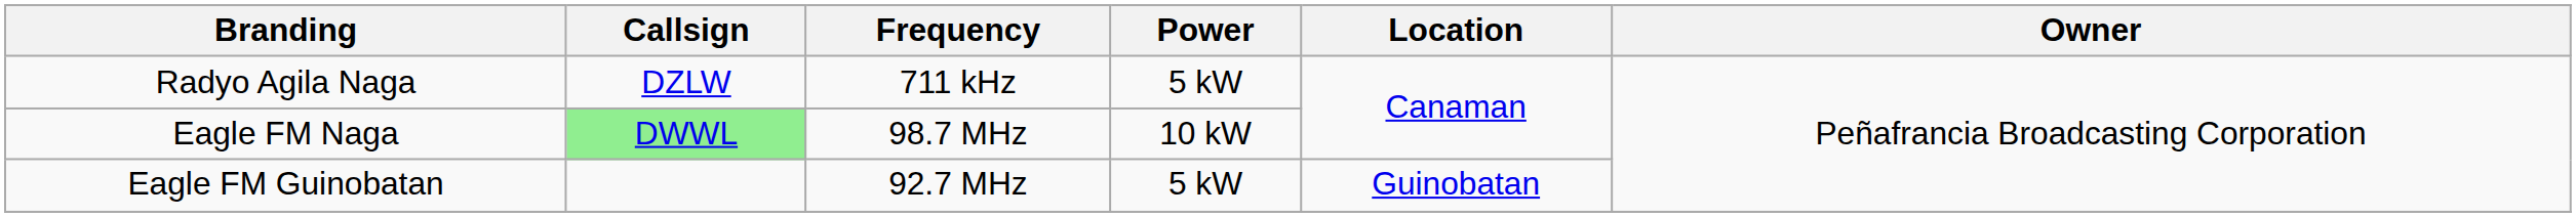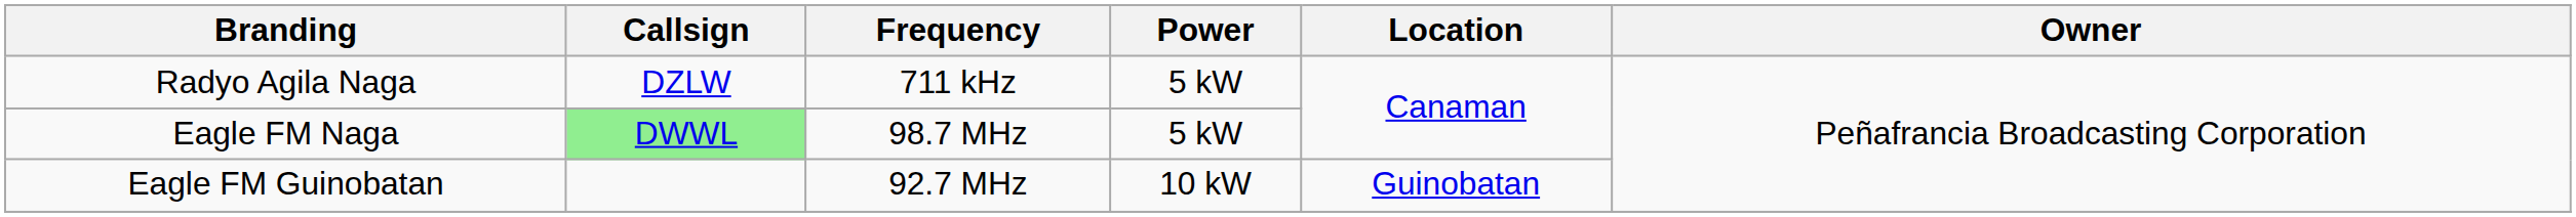Eagle FM Naga | Power: 10 kW -> 5 kW
Eagle FM Guinobatan | Power: 5 kW -> 10 kW
